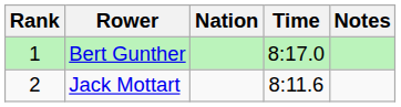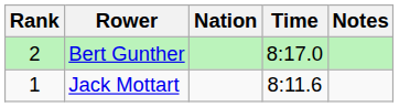Bert Gunther | Rank: 1 -> 2
Jack Mottart | Rank: 2 -> 1
